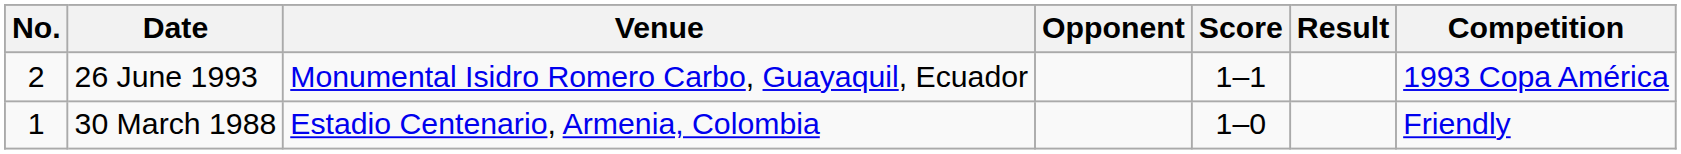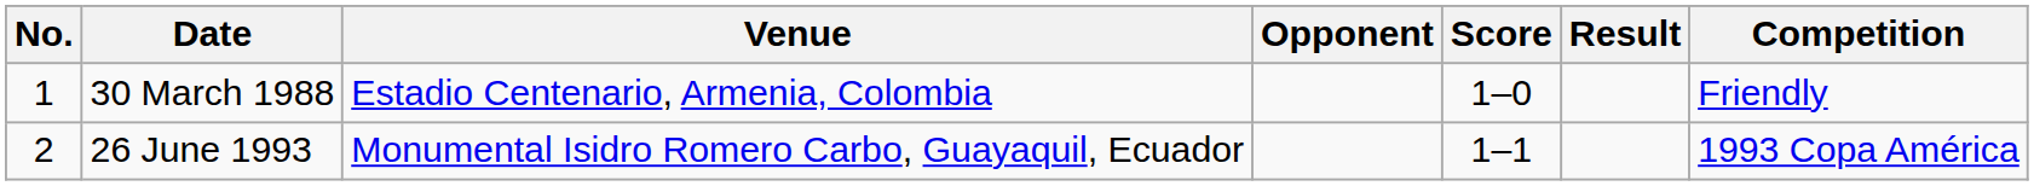rows swapped: 30 March 1988 <-> 26 June 1993
